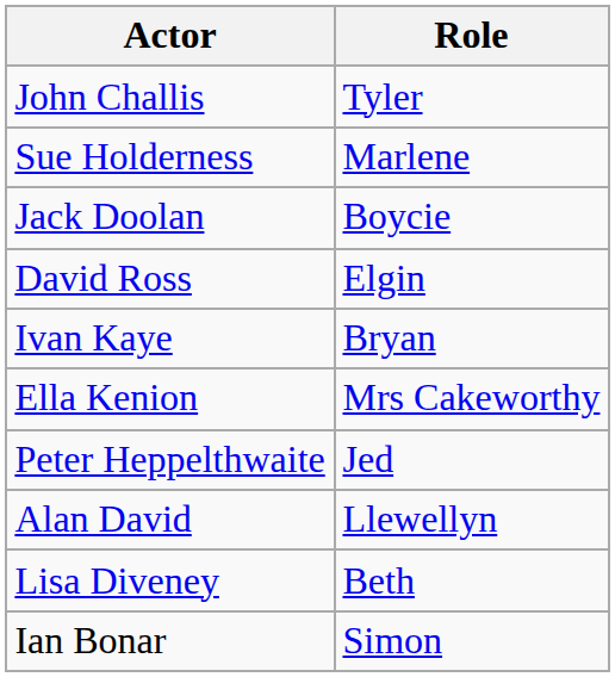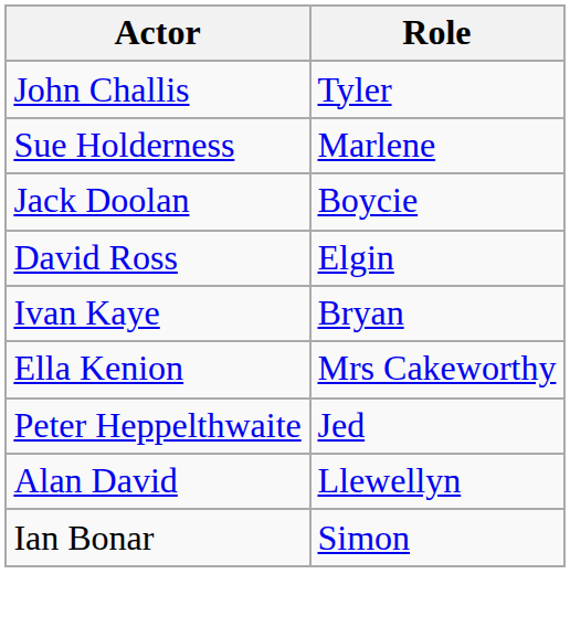- row: Lisa Diveney | Beth
